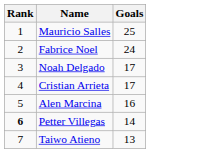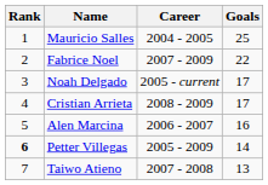+ column: Career | 2004 - 2005 | 2007 - 2009 | 2005 - current | 2008 - 2009 | 2006 - 2007 | 2005 - 2009 | 2007 - 2008
Fabrice Noel | Goals: 24 -> 22
